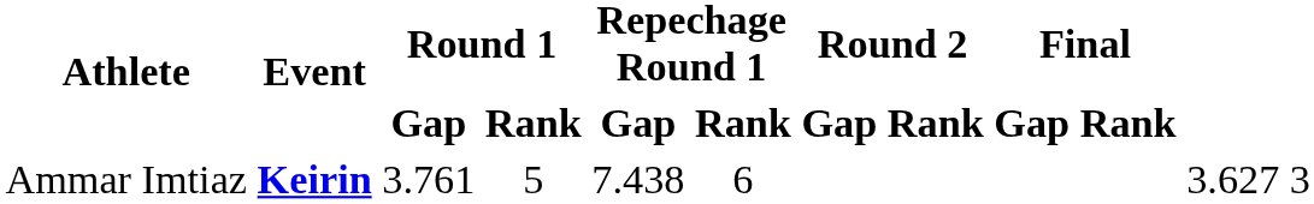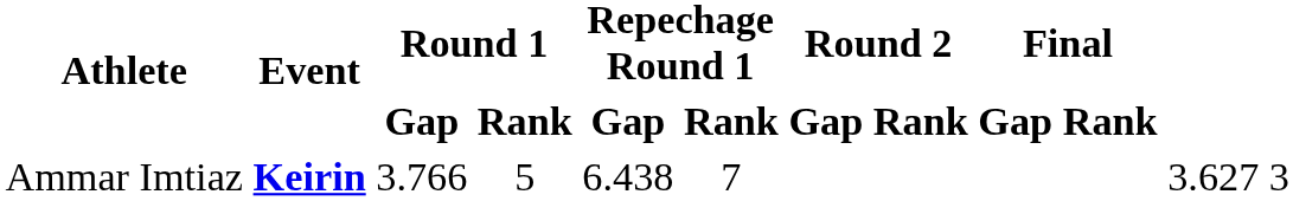Ammar Imtiaz | Round 1 / Gap: 3.761 -> 3.766
Ammar Imtiaz | Repechage Round 1 / Gap: 7.438 -> 6.438
Ammar Imtiaz | Repechage Round 1 / Rank: 6 -> 7
